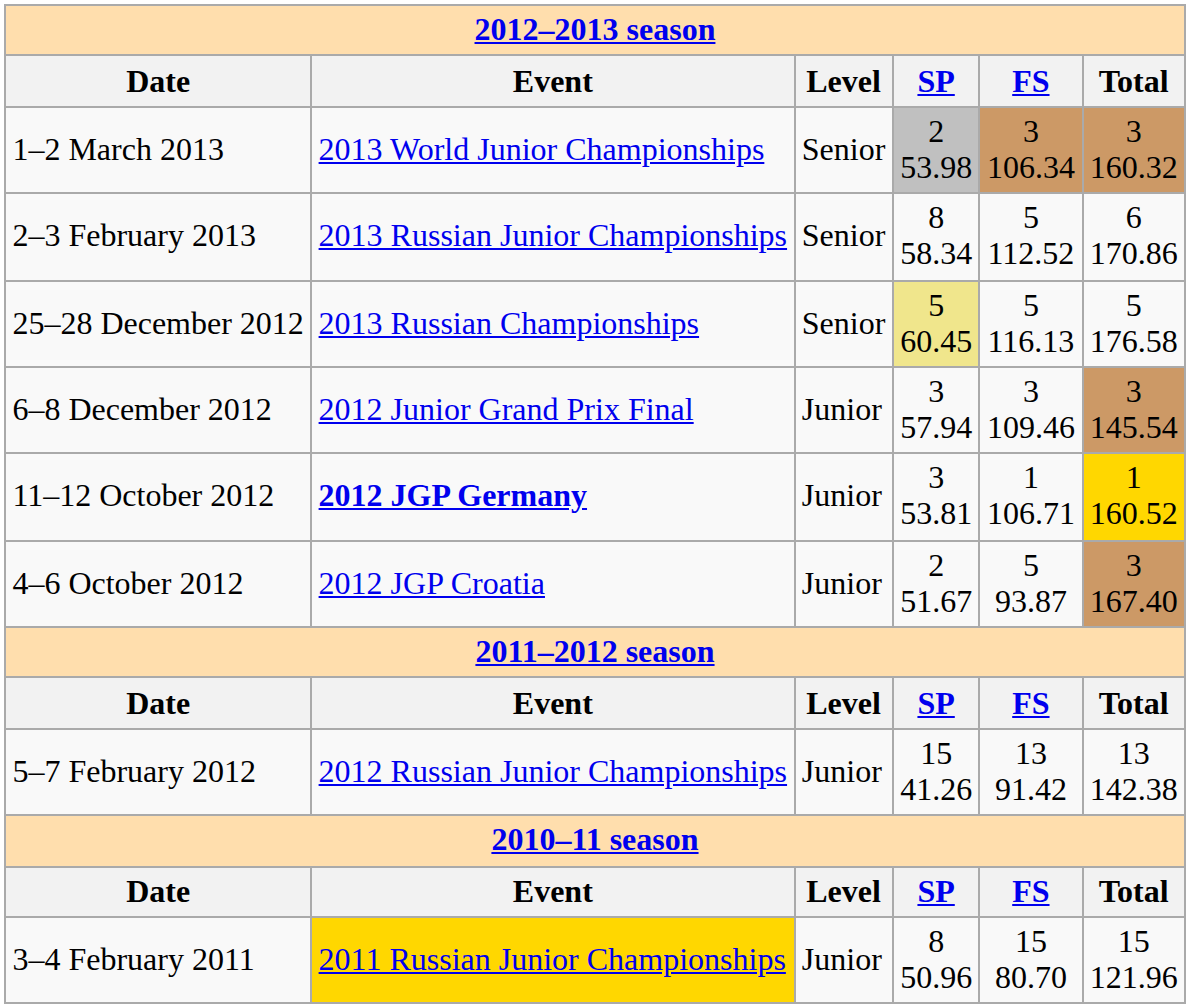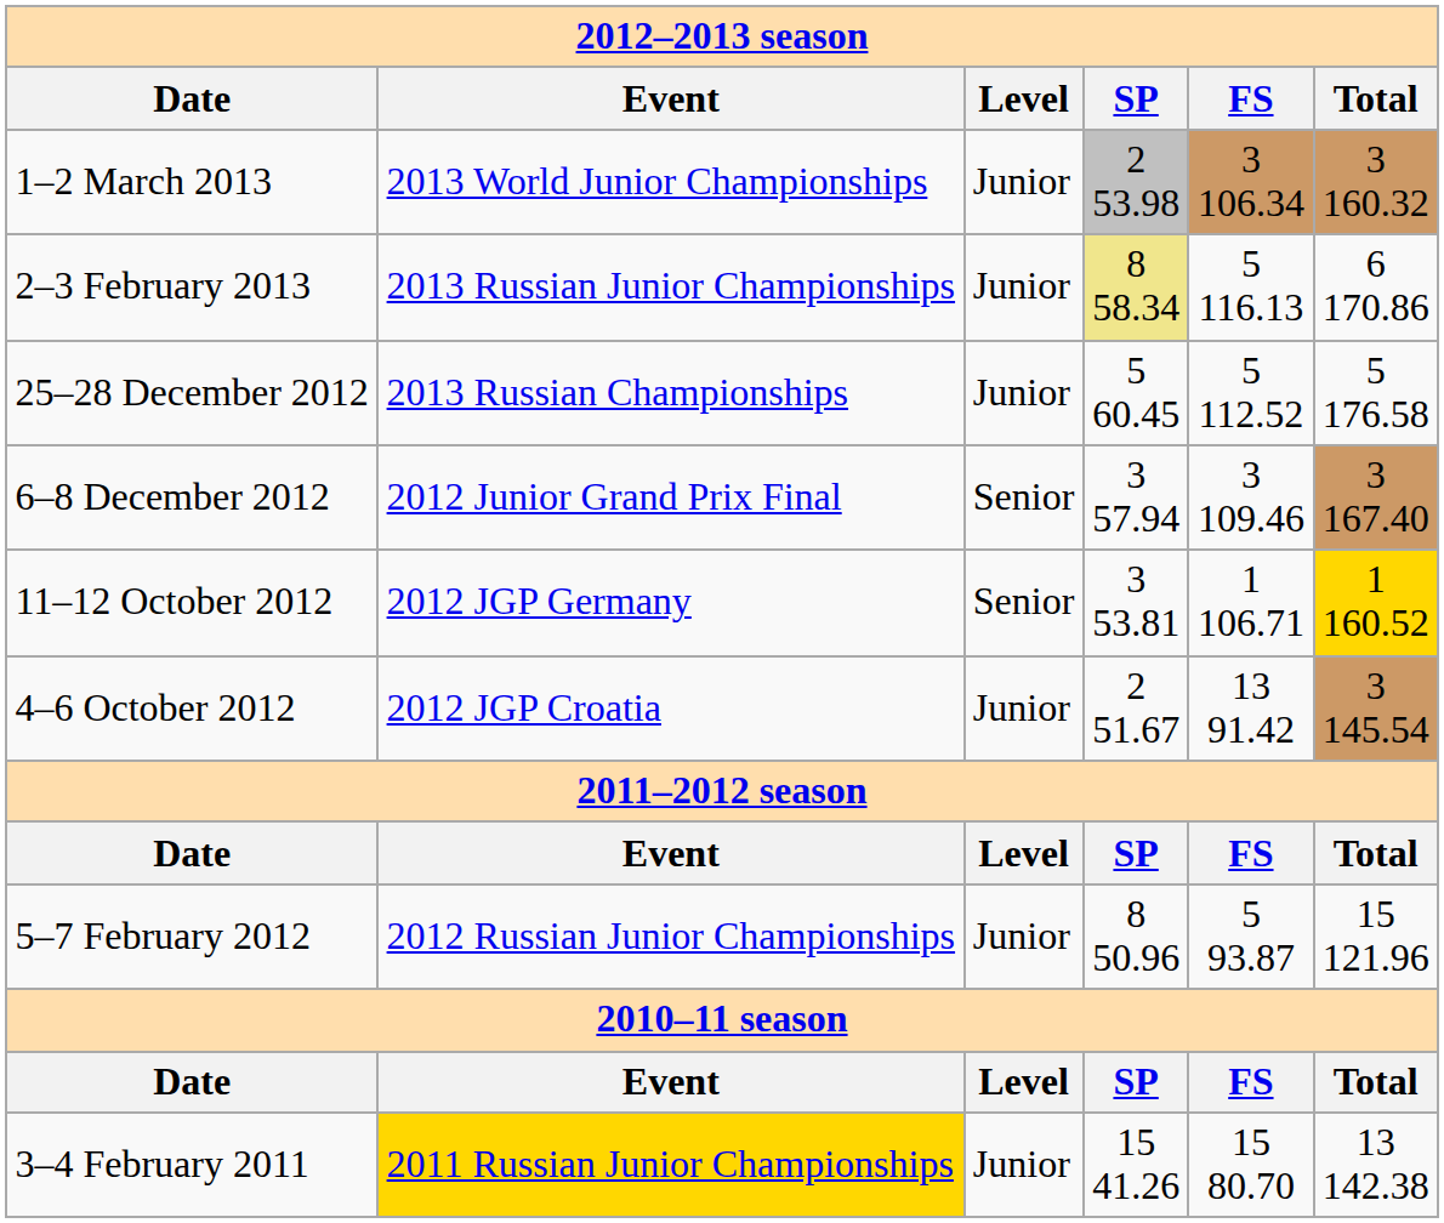1–2 March 2013 | column 3: Senior -> Junior
2–3 February 2013 | column 3: Senior -> Junior
2–3 February 2013 | column 4: no background -> khaki background
2–3 February 2013 | column 5: 5 112.52 -> 5 116.13
25–28 December 2012 | column 3: Senior -> Junior
25–28 December 2012 | column 4: khaki background -> no background
25–28 December 2012 | column 5: 5 116.13 -> 5 112.52
6–8 December 2012 | column 3: Junior -> Senior
6–8 December 2012 | column 6: 3 145.54 -> 3 167.40
11–12 October 2012 | column 2: bold -> normal
11–12 October 2012 | column 3: Junior -> Senior
4–6 October 2012 | column 5: 5 93.87 -> 13 91.42
4–6 October 2012 | column 6: 3 167.40 -> 3 145.54
5–7 February 2012 | column 4: 15 41.26 -> 8 50.96
5–7 February 2012 | column 5: 13 91.42 -> 5 93.87
5–7 February 2012 | column 6: 13 142.38 -> 15 121.96
3–4 February 2011 | column 4: 8 50.96 -> 15 41.26
3–4 February 2011 | column 6: 15 121.96 -> 13 142.38
